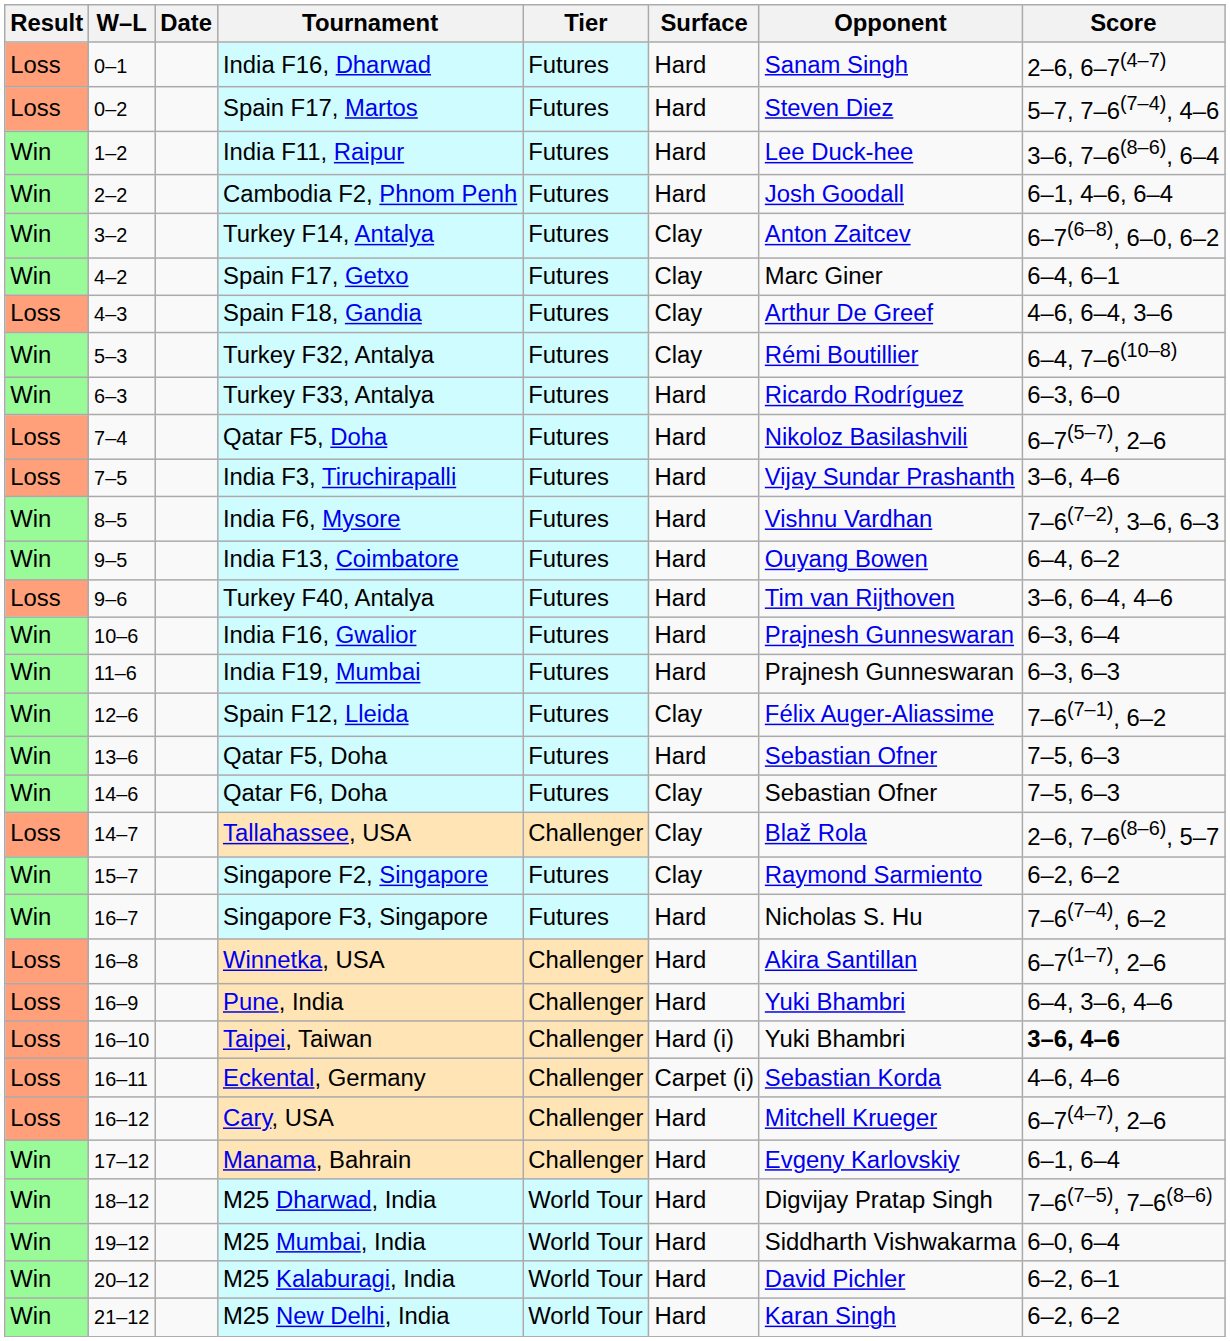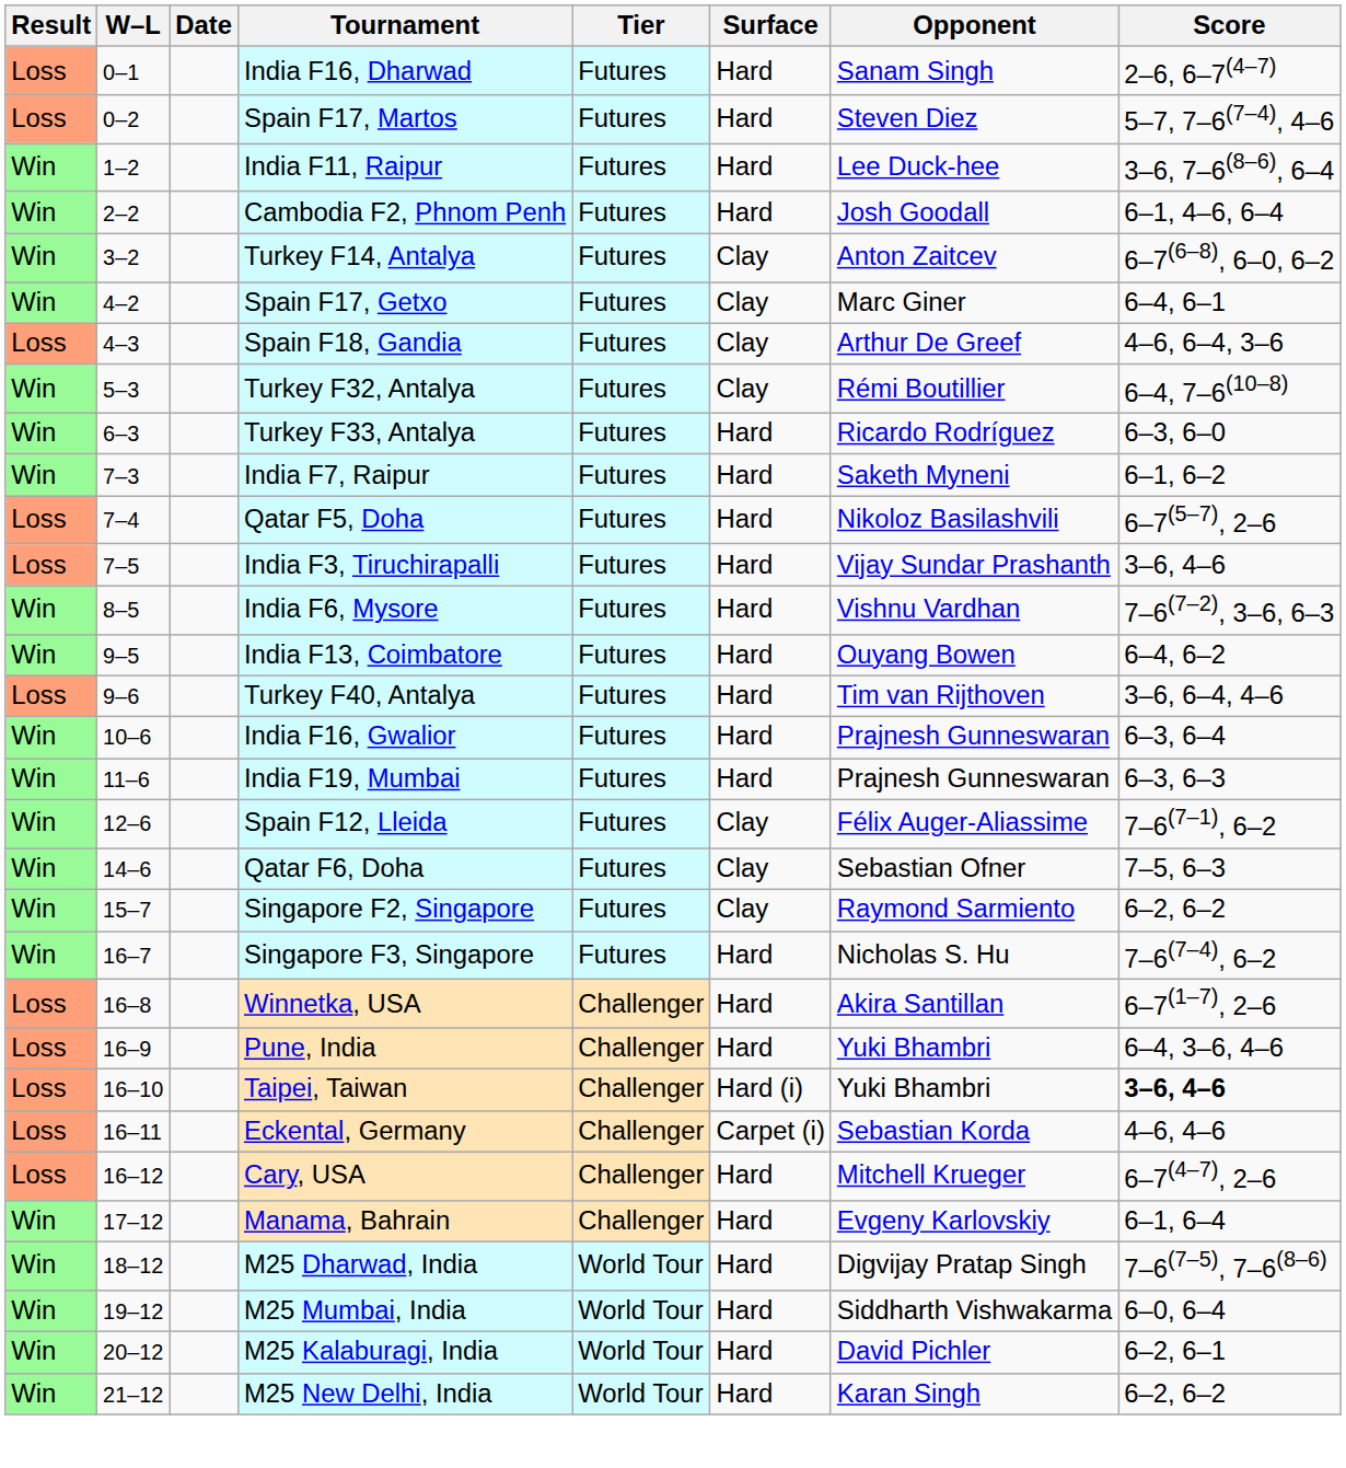+ row: Win | 7–3 | India F7, Raipur | Futures | Hard | Saketh Myneni | 6–1, 6–2
- row: Win | 13–6 | Qatar F5, Doha | Futures | Hard | Sebastian Ofner | 7–5, 6–3
- row: Loss | 14–7 | Tallahassee, USA | Challenger | Clay | Blaž Rola | 2–6, 7–6(8–6), 5–7
